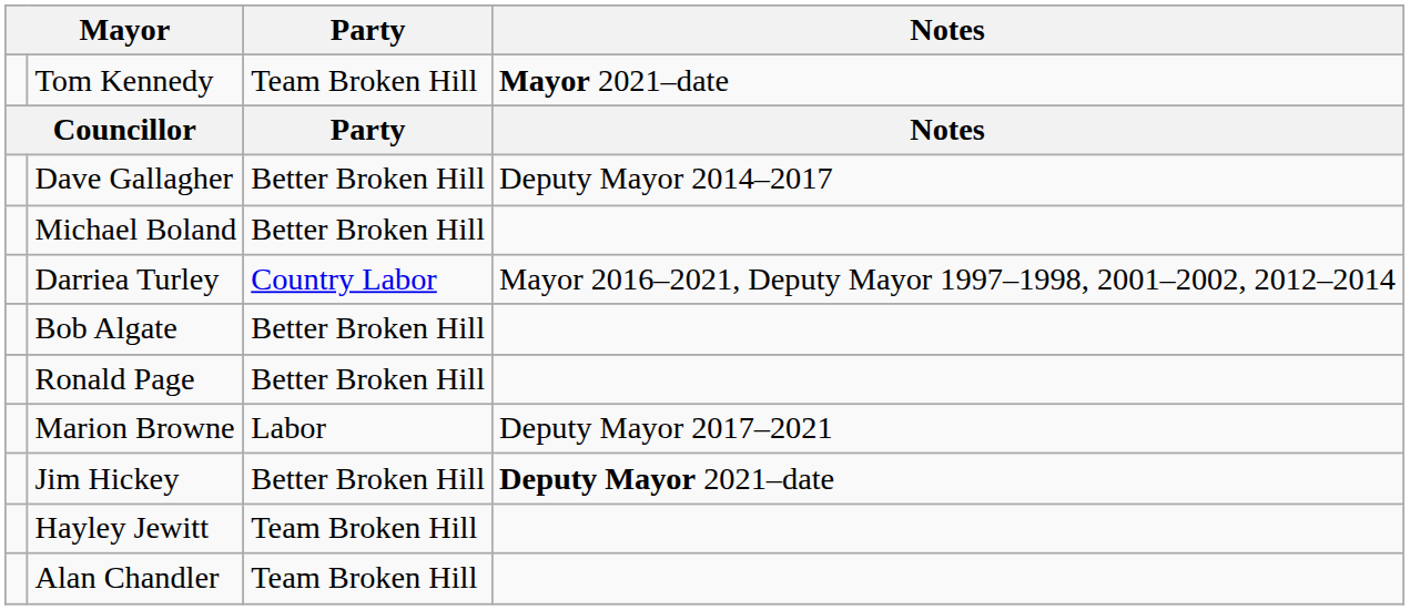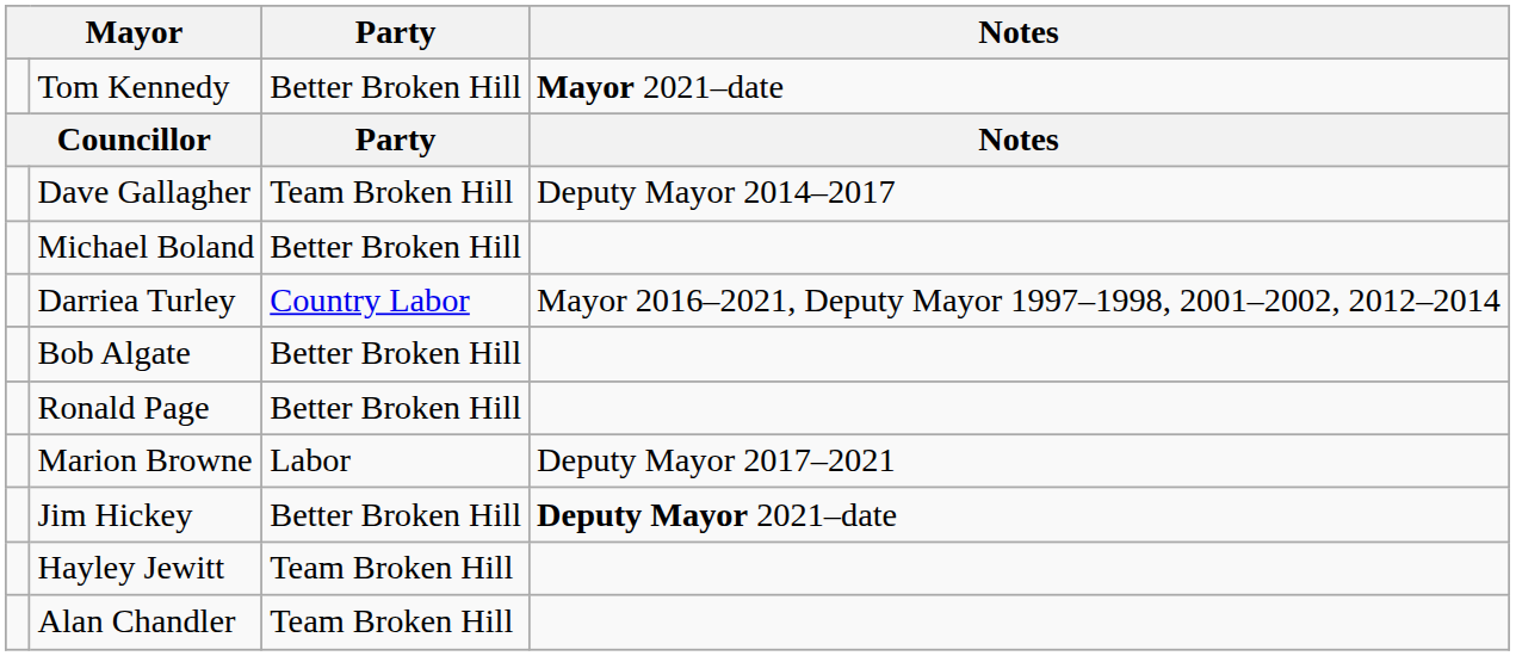Tom Kennedy | Party: Team Broken Hill -> Better Broken Hill
Dave Gallagher | Party: Better Broken Hill -> Team Broken Hill
